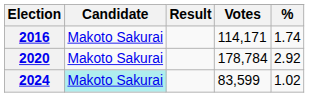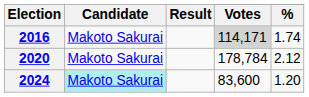2016 | Votes: no background -> lightgrey background
2020 | %: 2.92 -> 2.12
2024 | Votes: 83,599 -> 83,600
2024 | %: 1.02 -> 1.20
